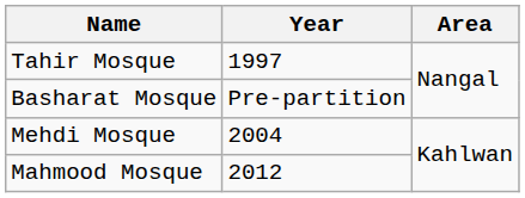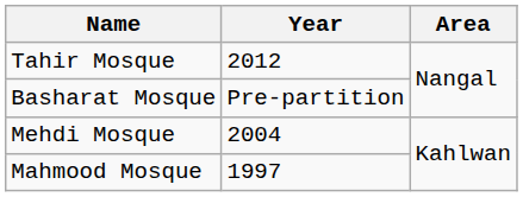Tahir Mosque | Year: 1997 -> 2012
Mahmood Mosque | Year: 2012 -> 1997
